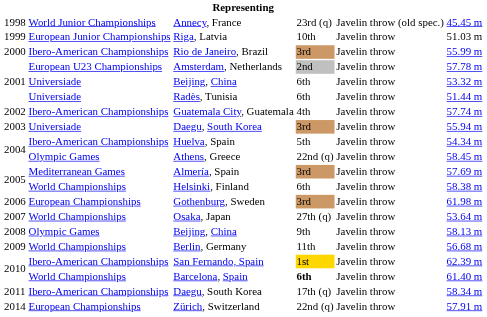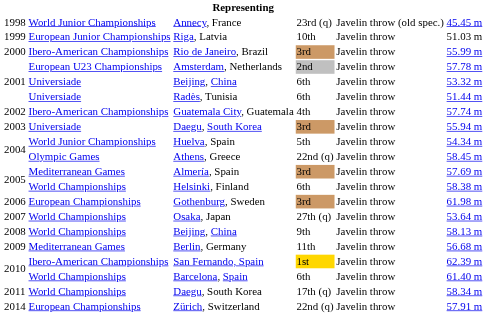Huelva, Spain | column 2: Ibero-American Championships -> World Junior Championships
2008 / Beijing, China | column 2: Olympic Games -> World Championships
Berlin, Germany | column 2: World Championships -> Mediterranean Games
Barcelona, Spain | column 4: bold -> normal
2011 / Daegu, South Korea | column 2: Ibero-American Championships -> World Championships
